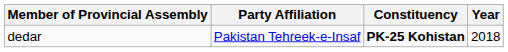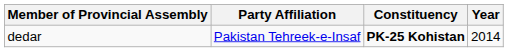dedar | Year: 2018 -> 2014
